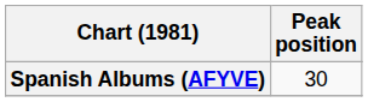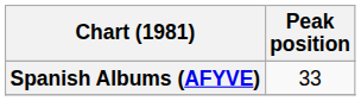Spanish Albums (AFYVE) | Peak position: 30 -> 33
